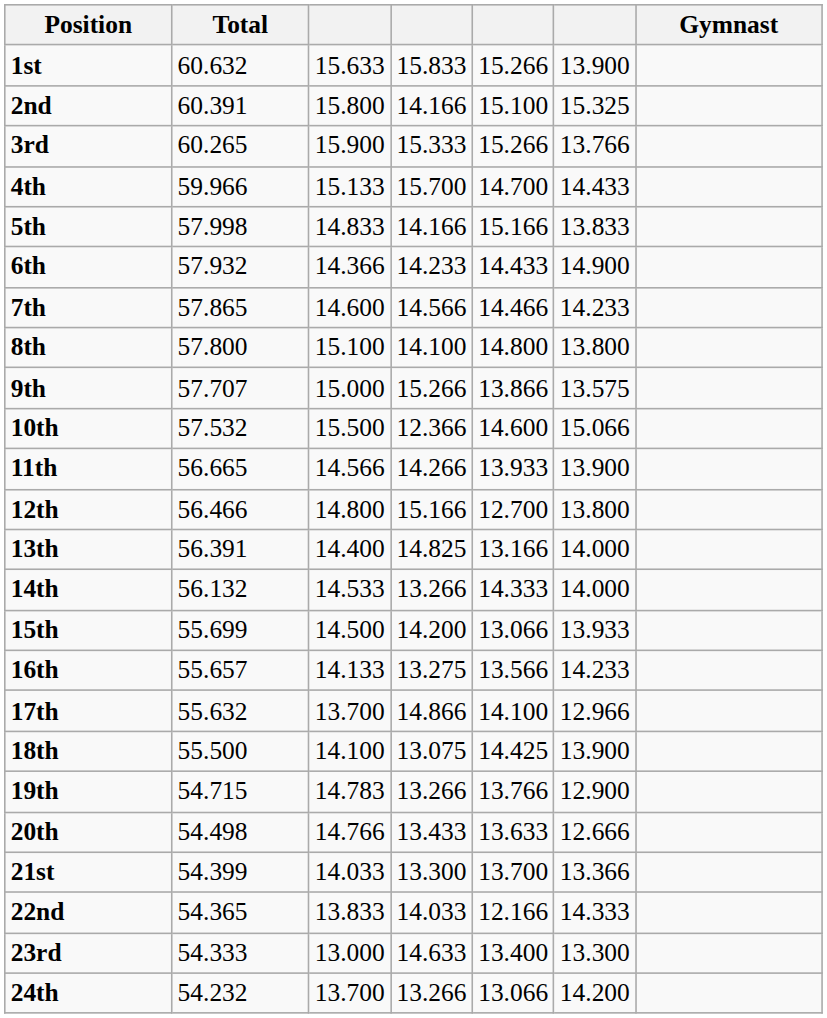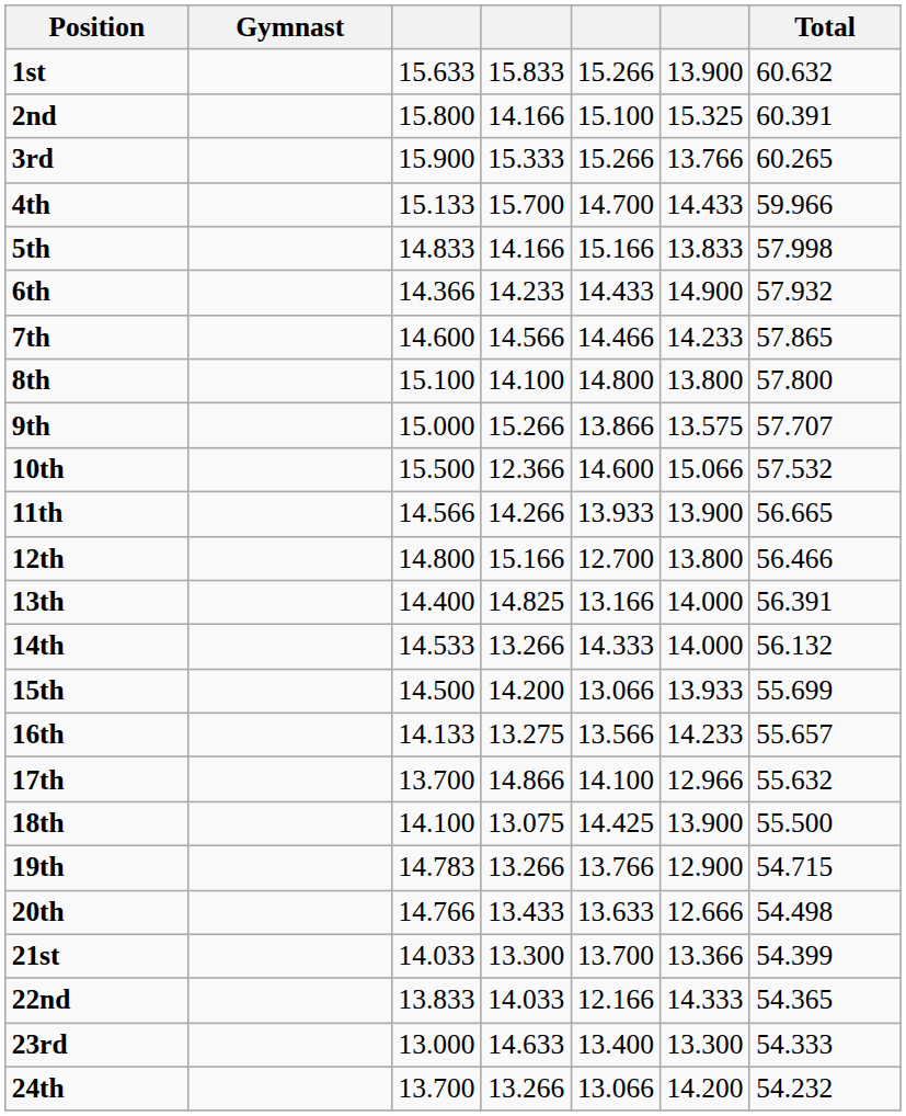columns swapped: Gymnast <-> Total
